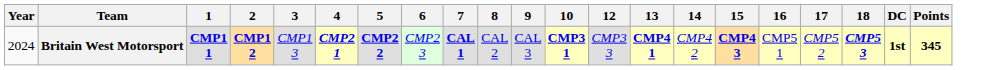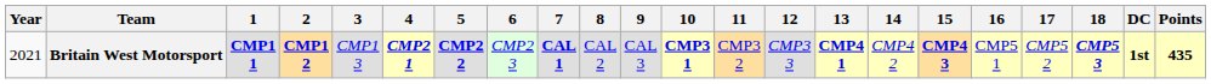+ column: 11 | CMP3 2
Britain West Motorsport | Year: 2024 -> 2021
Britain West Motorsport | Points: 345 -> 435
